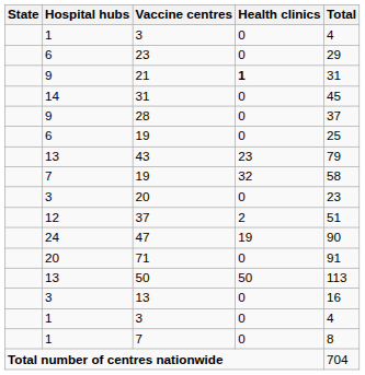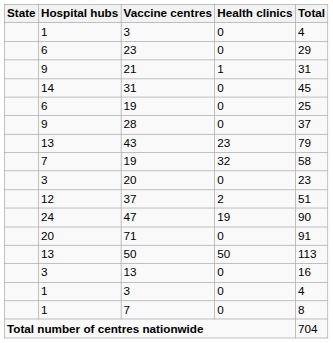21 | Health clinics: bold -> normal
rows swapped: 28 <-> 6 / 19
